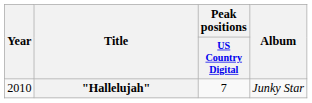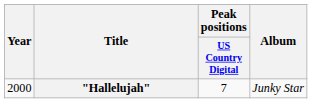"Hallelujah" | Year: 2010 -> 2000
